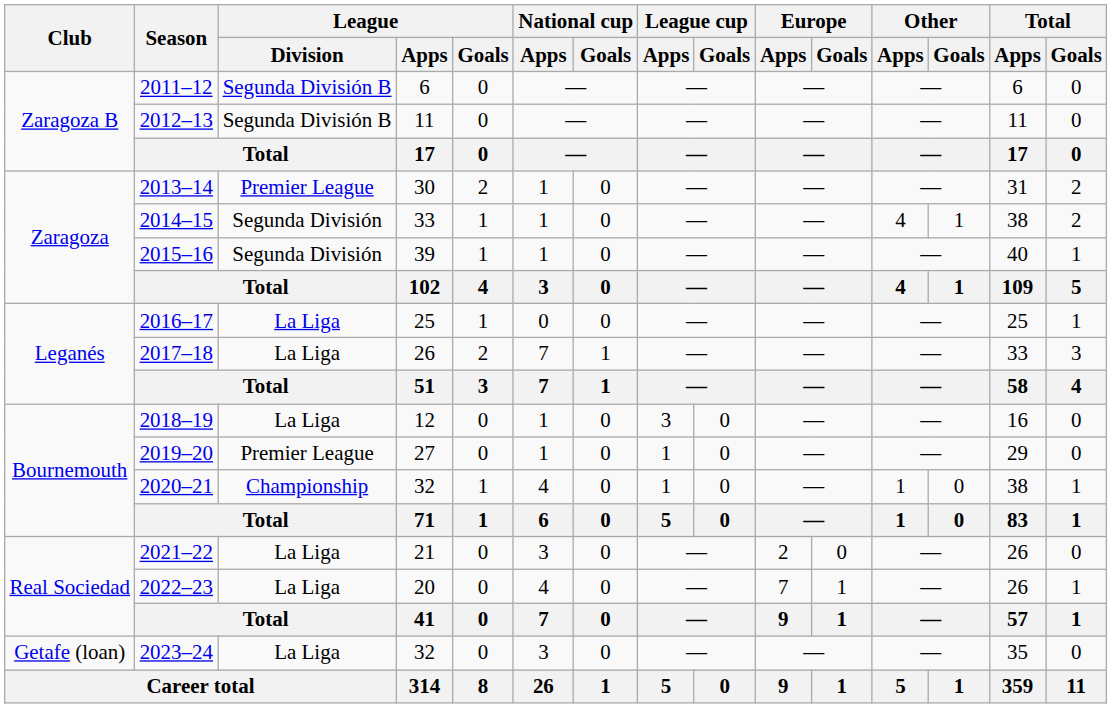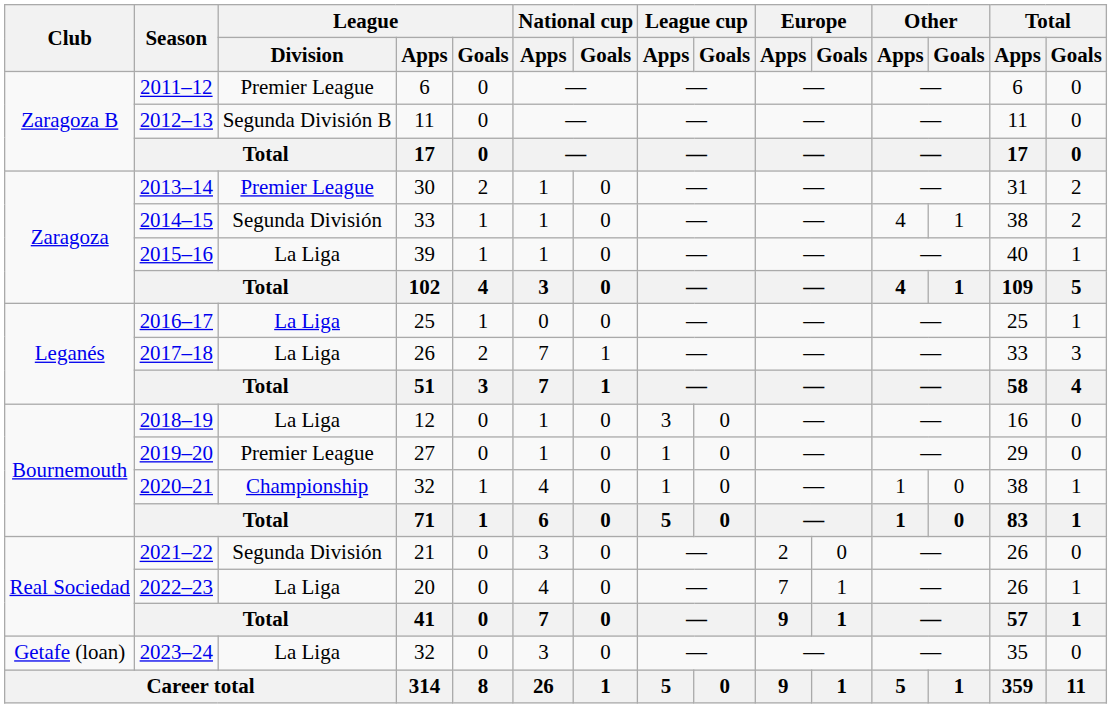2011–12 | League / Division: Segunda División B -> Premier League
2015–16 | League / Division: Segunda División -> La Liga
2021–22 | League / Division: La Liga -> Segunda División
